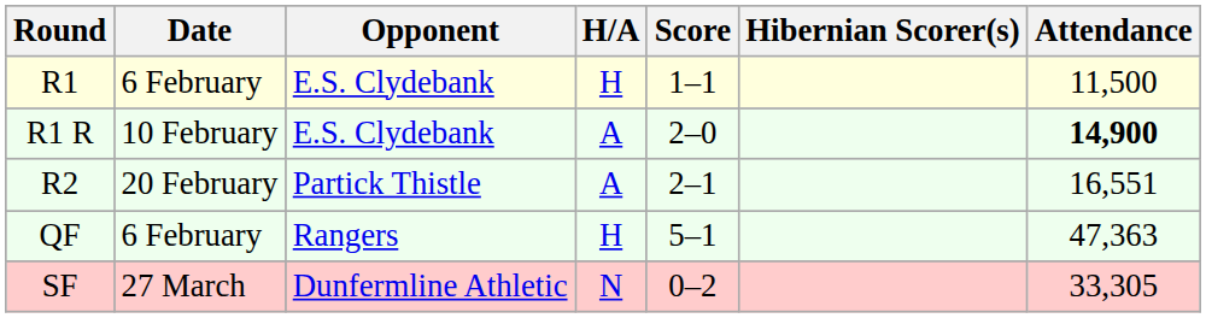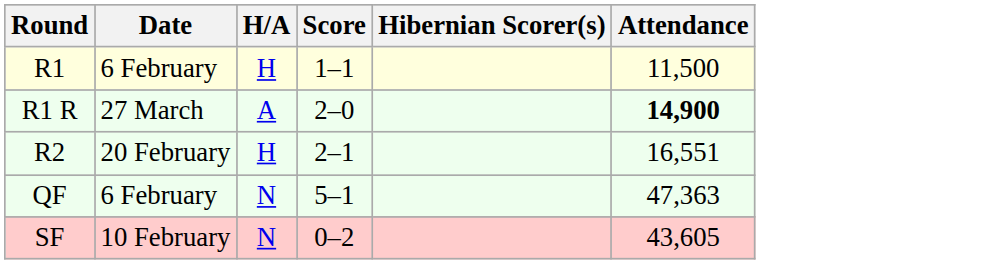- column: Opponent | E.S. Clydebank | E.S. Clydebank | Partick Thistle | Rangers | Dunfermline Athletic
R1 R | Date: 10 February -> 27 March
R2 | H/A: A -> H
QF | H/A: H -> N
SF | Date: 27 March -> 10 February
SF | Attendance: 33,305 -> 43,605
